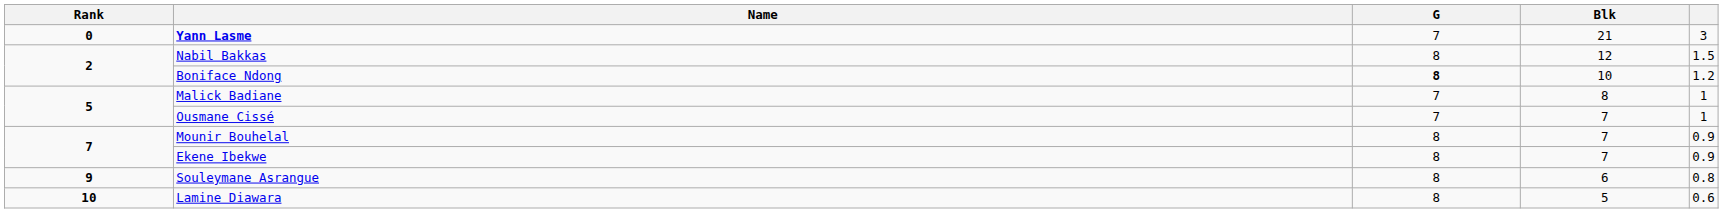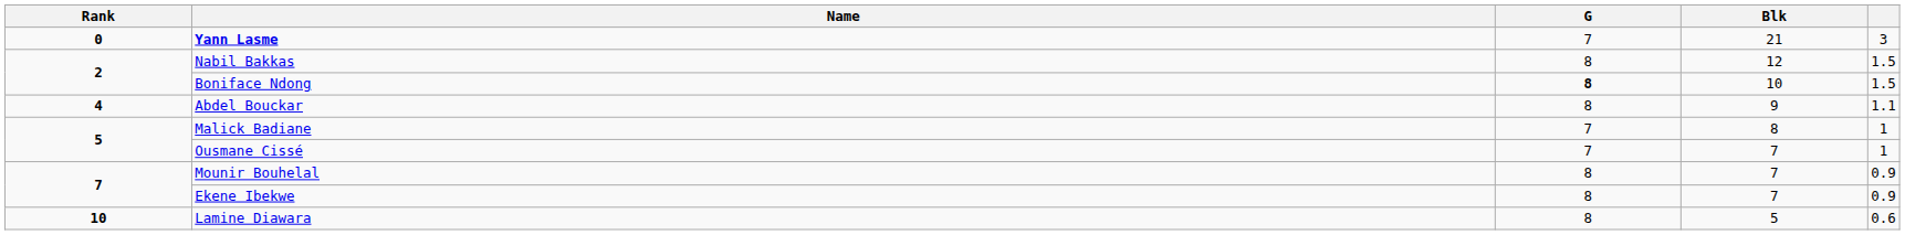Boniface Ndong | column 5: 1.2 -> 1.5
+ row: 4 | Abdel Bouckar | 8 | 9 | 1.1
- row: 9 | Souleymane Asrangue | 8 | 6 | 0.8
